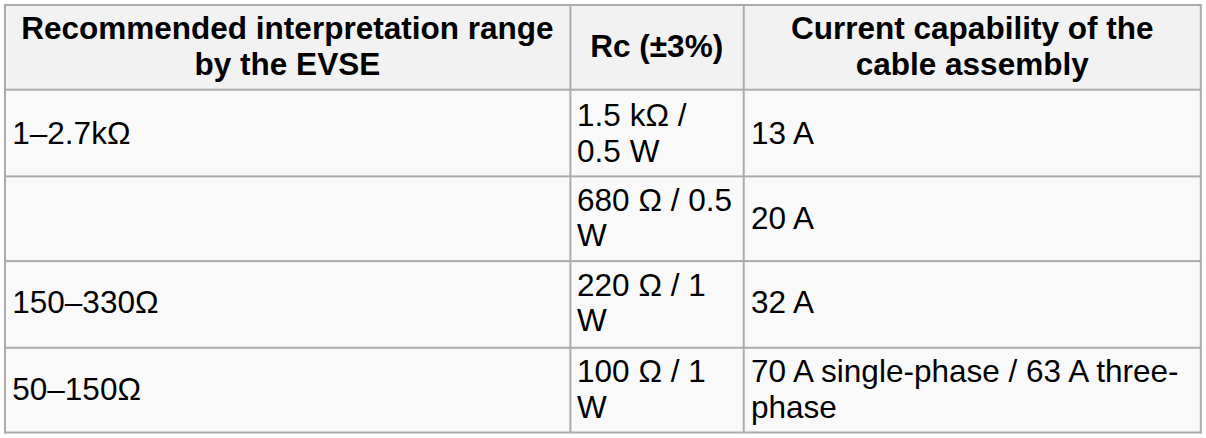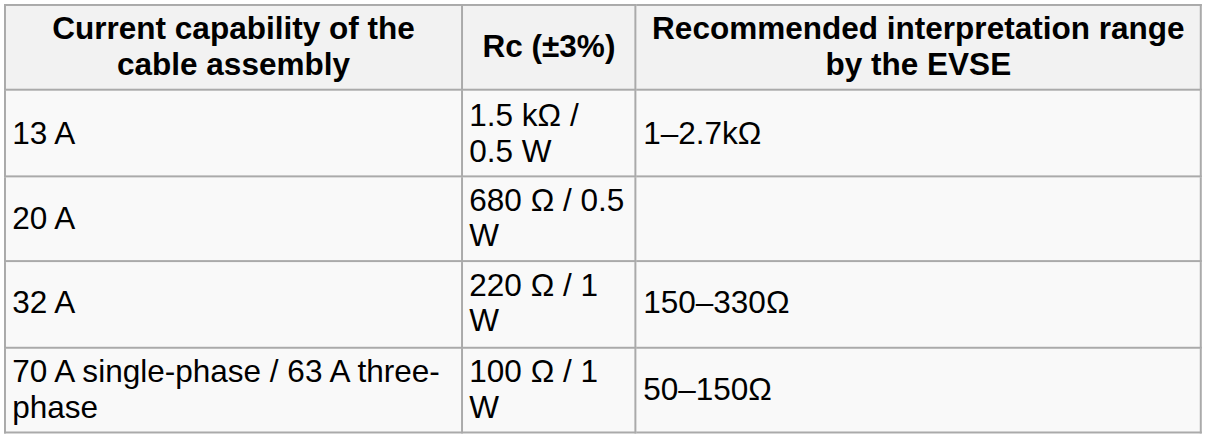columns swapped: Current capability of the cable assembly <-> Recommended interpretation range by the EVSE
